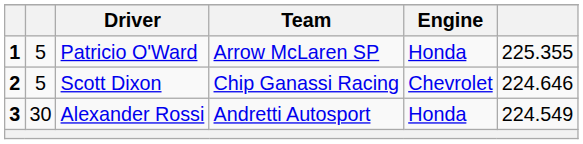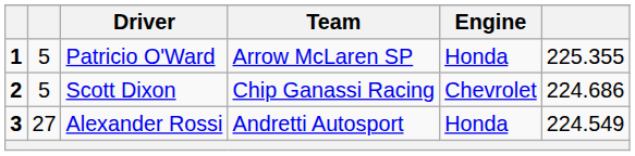Scott Dixon | column 6: 224.646 -> 224.686
Alexander Rossi | column 2: 30 -> 27
